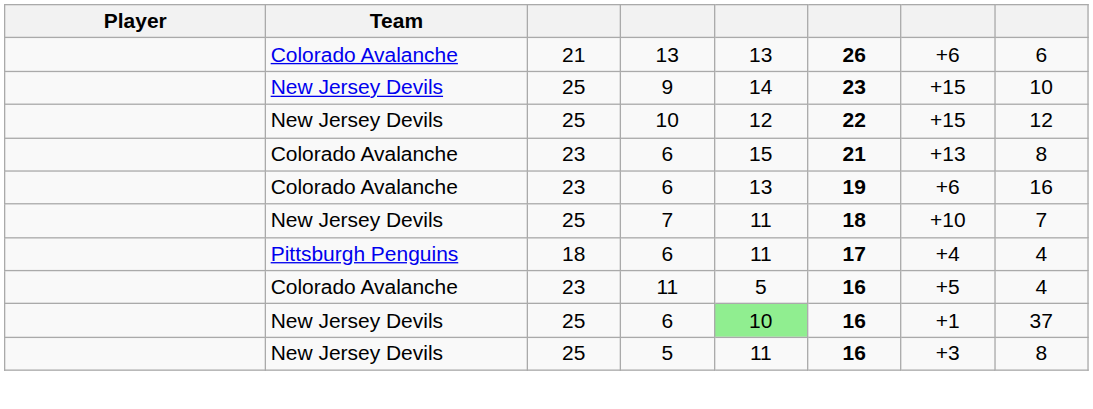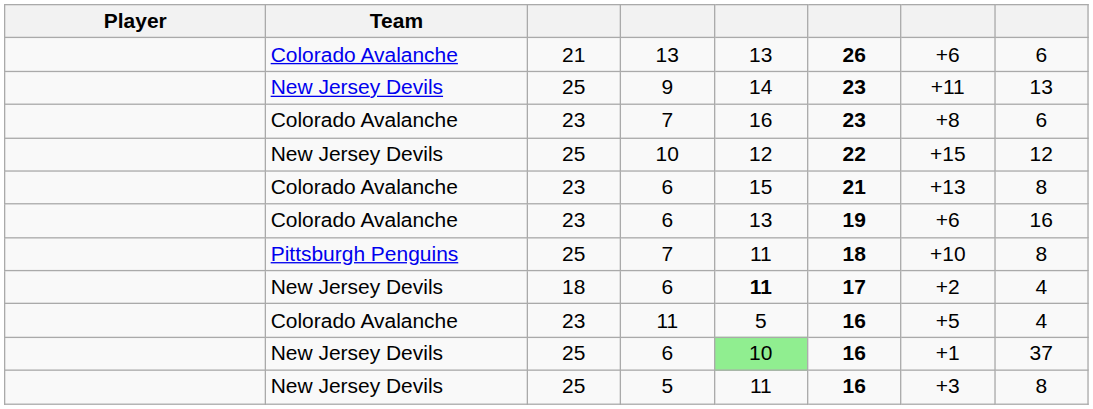9 | column 7: +15 -> +11
9 | column 8: 10 -> 13
+ row: Colorado Avalanche | 23 | 7 | 16 | 23 | +8 | 6
25 / 7 | Team: New Jersey Devils -> Pittsburgh Penguins
25 / 7 | column 8: 7 -> 8
18 / 6 | Team: Pittsburgh Penguins -> New Jersey Devils
18 / 6 | column 5: normal -> bold
18 / 6 | column 7: +4 -> +2
